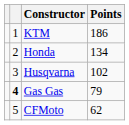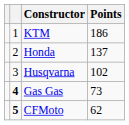Honda | Points: 134 -> 137
Gas Gas | Points: 79 -> 73
CFMoto | column 2: normal -> bold
